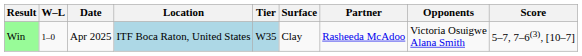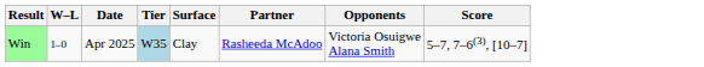- column: Location | ITF Boca Raton, United States
